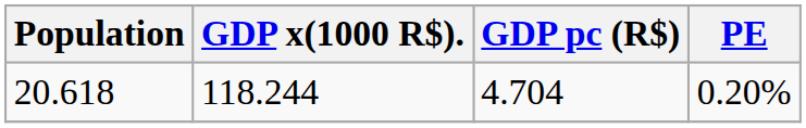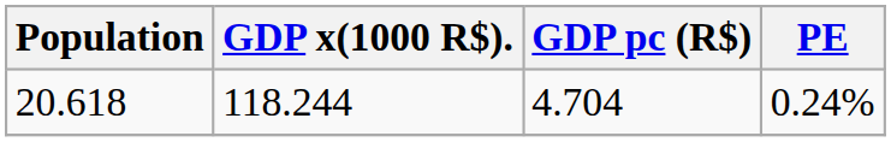20.618 | PE: 0.20% -> 0.24%
